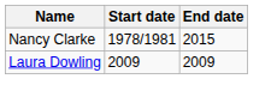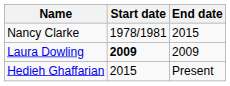Laura Dowling | Start date: normal -> bold
+ row: Hedieh Ghaffarian | 2015 | Present
